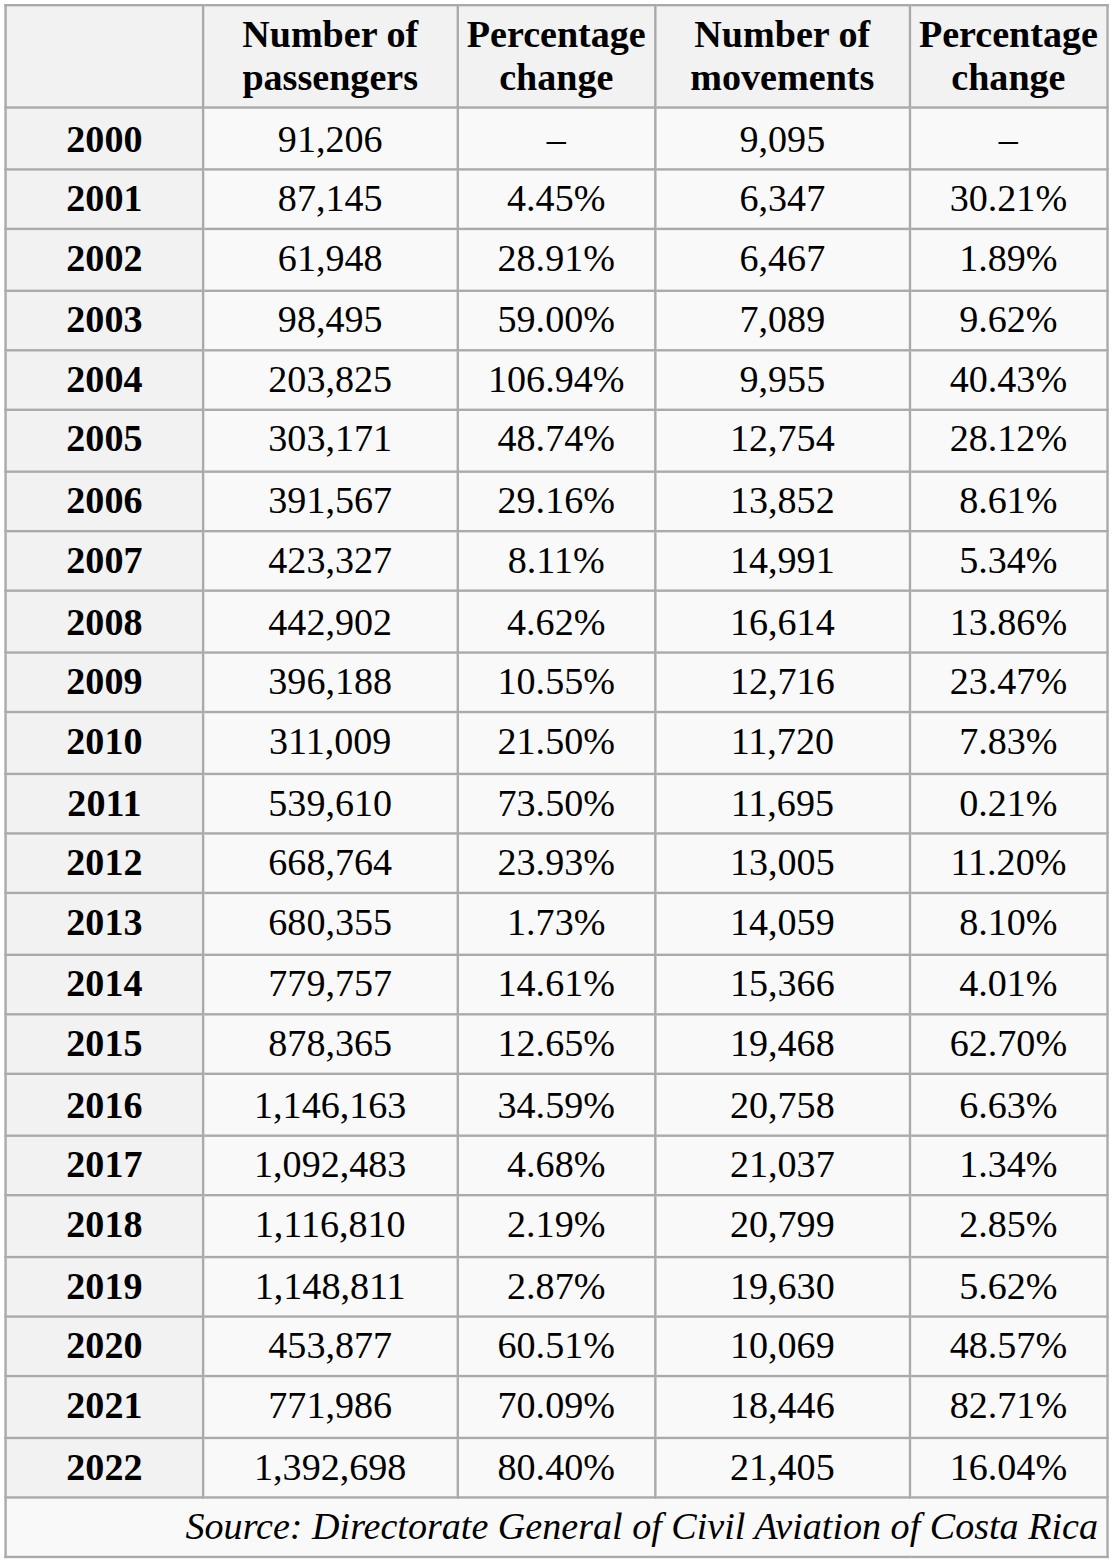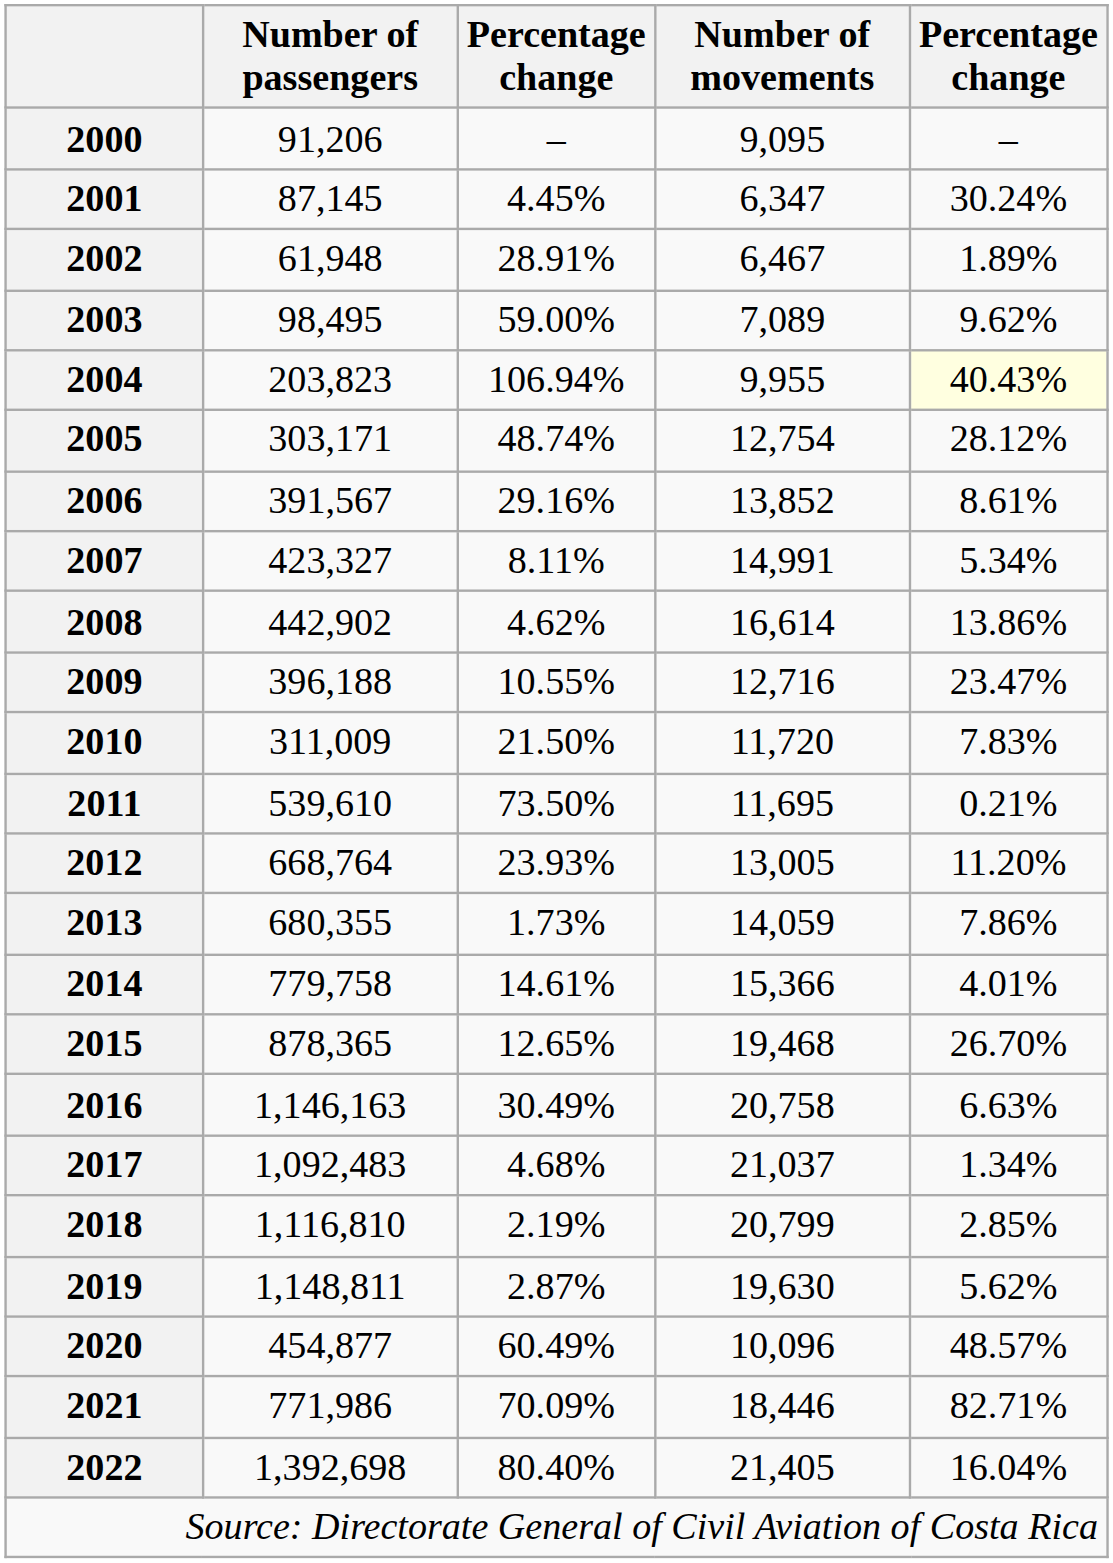2001 | column 5: 30.21% -> 30.24%
2004 | Number of passengers: 203,825 -> 203,823
2004 | column 5: no background -> lightyellow background
2013 | column 5: 8.10% -> 7.86%
2014 | Number of passengers: 779,757 -> 779,758
2015 | column 5: 62.70% -> 26.70%
2016 | column 3: 34.59% -> 30.49%
2020 | Number of passengers: 453,877 -> 454,877
2020 | column 3: 60.51% -> 60.49%
2020 | Number of movements: 10,069 -> 10,096
